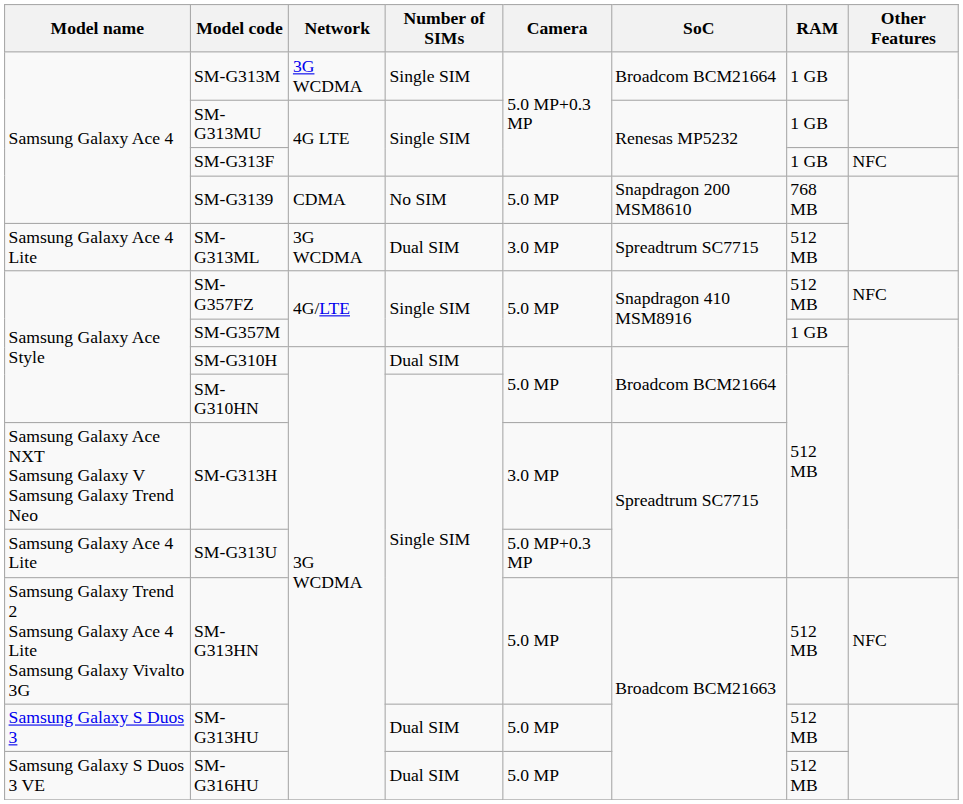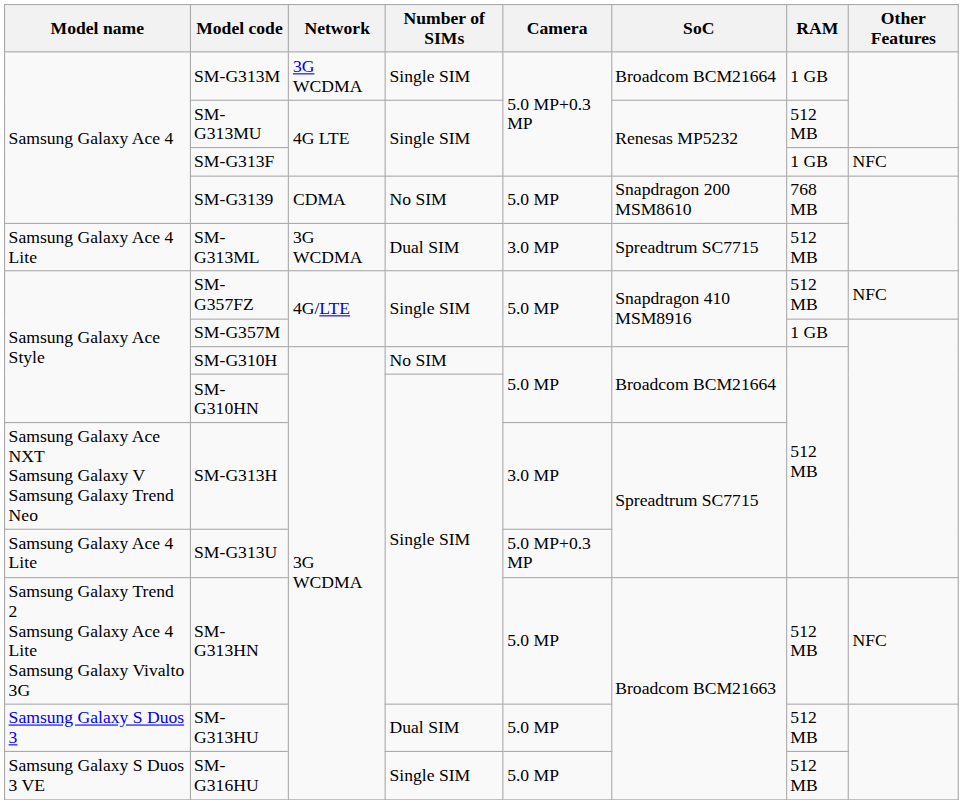SM-G313MU | RAM: 1 GB -> 512 MB
SM-G310H | Number of SIMs: Dual SIM -> No SIM
SM-G316HU | Number of SIMs: Dual SIM -> Single SIM
